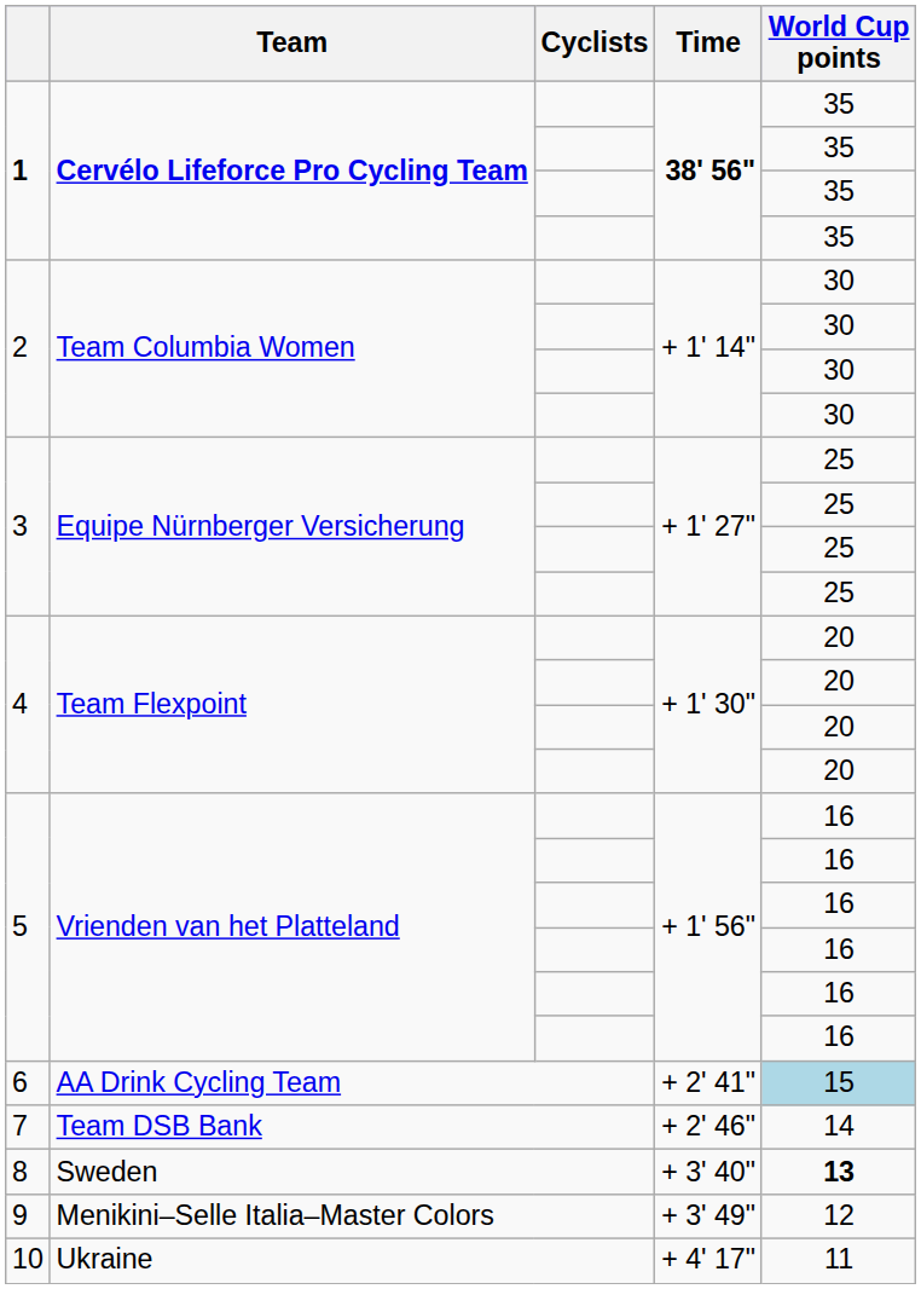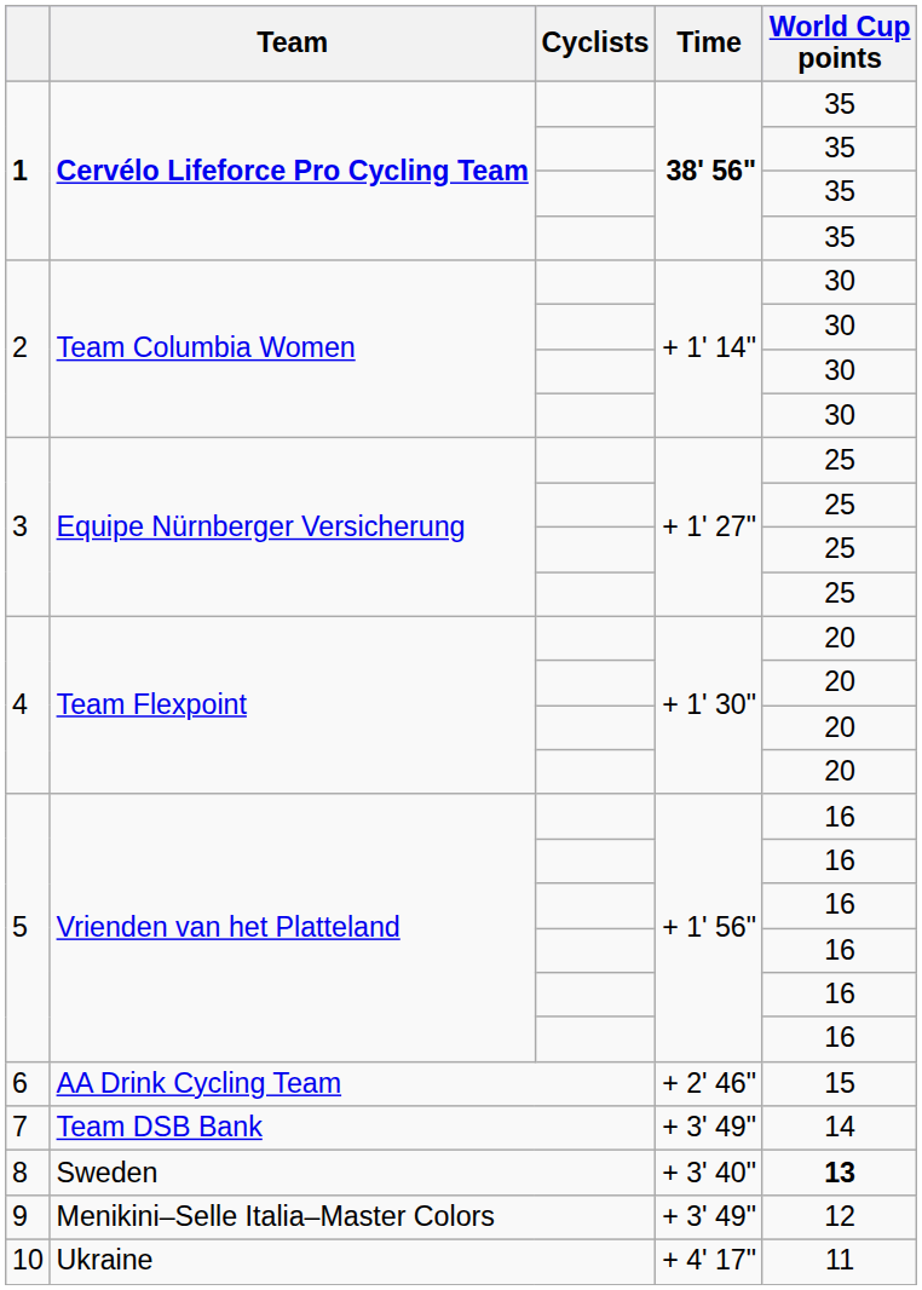6 | Time: + 2' 41" -> + 2' 46"
6 | World Cup points: lightblue background -> no background
7 | Time: + 2' 46" -> + 3' 49"
